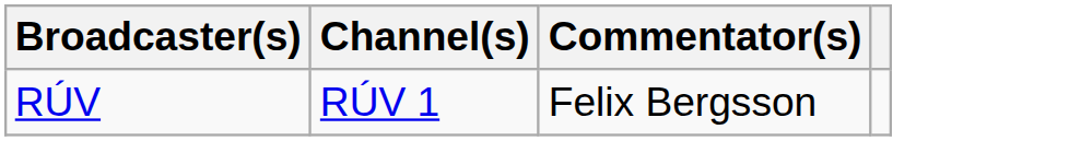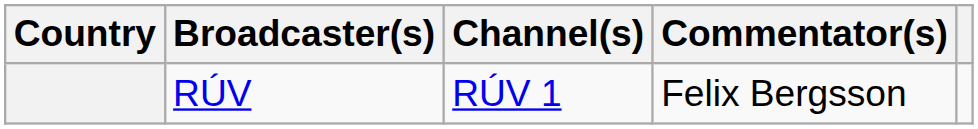+ column: Country
